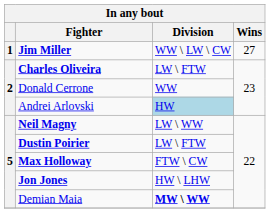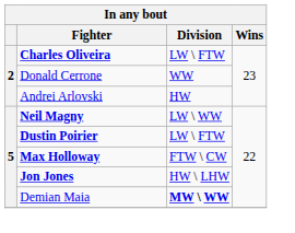- row: 1 | Jim Miller | WW \ LW \ CW | 27
Andrei Arlovski | Division: lightblue background -> no background
